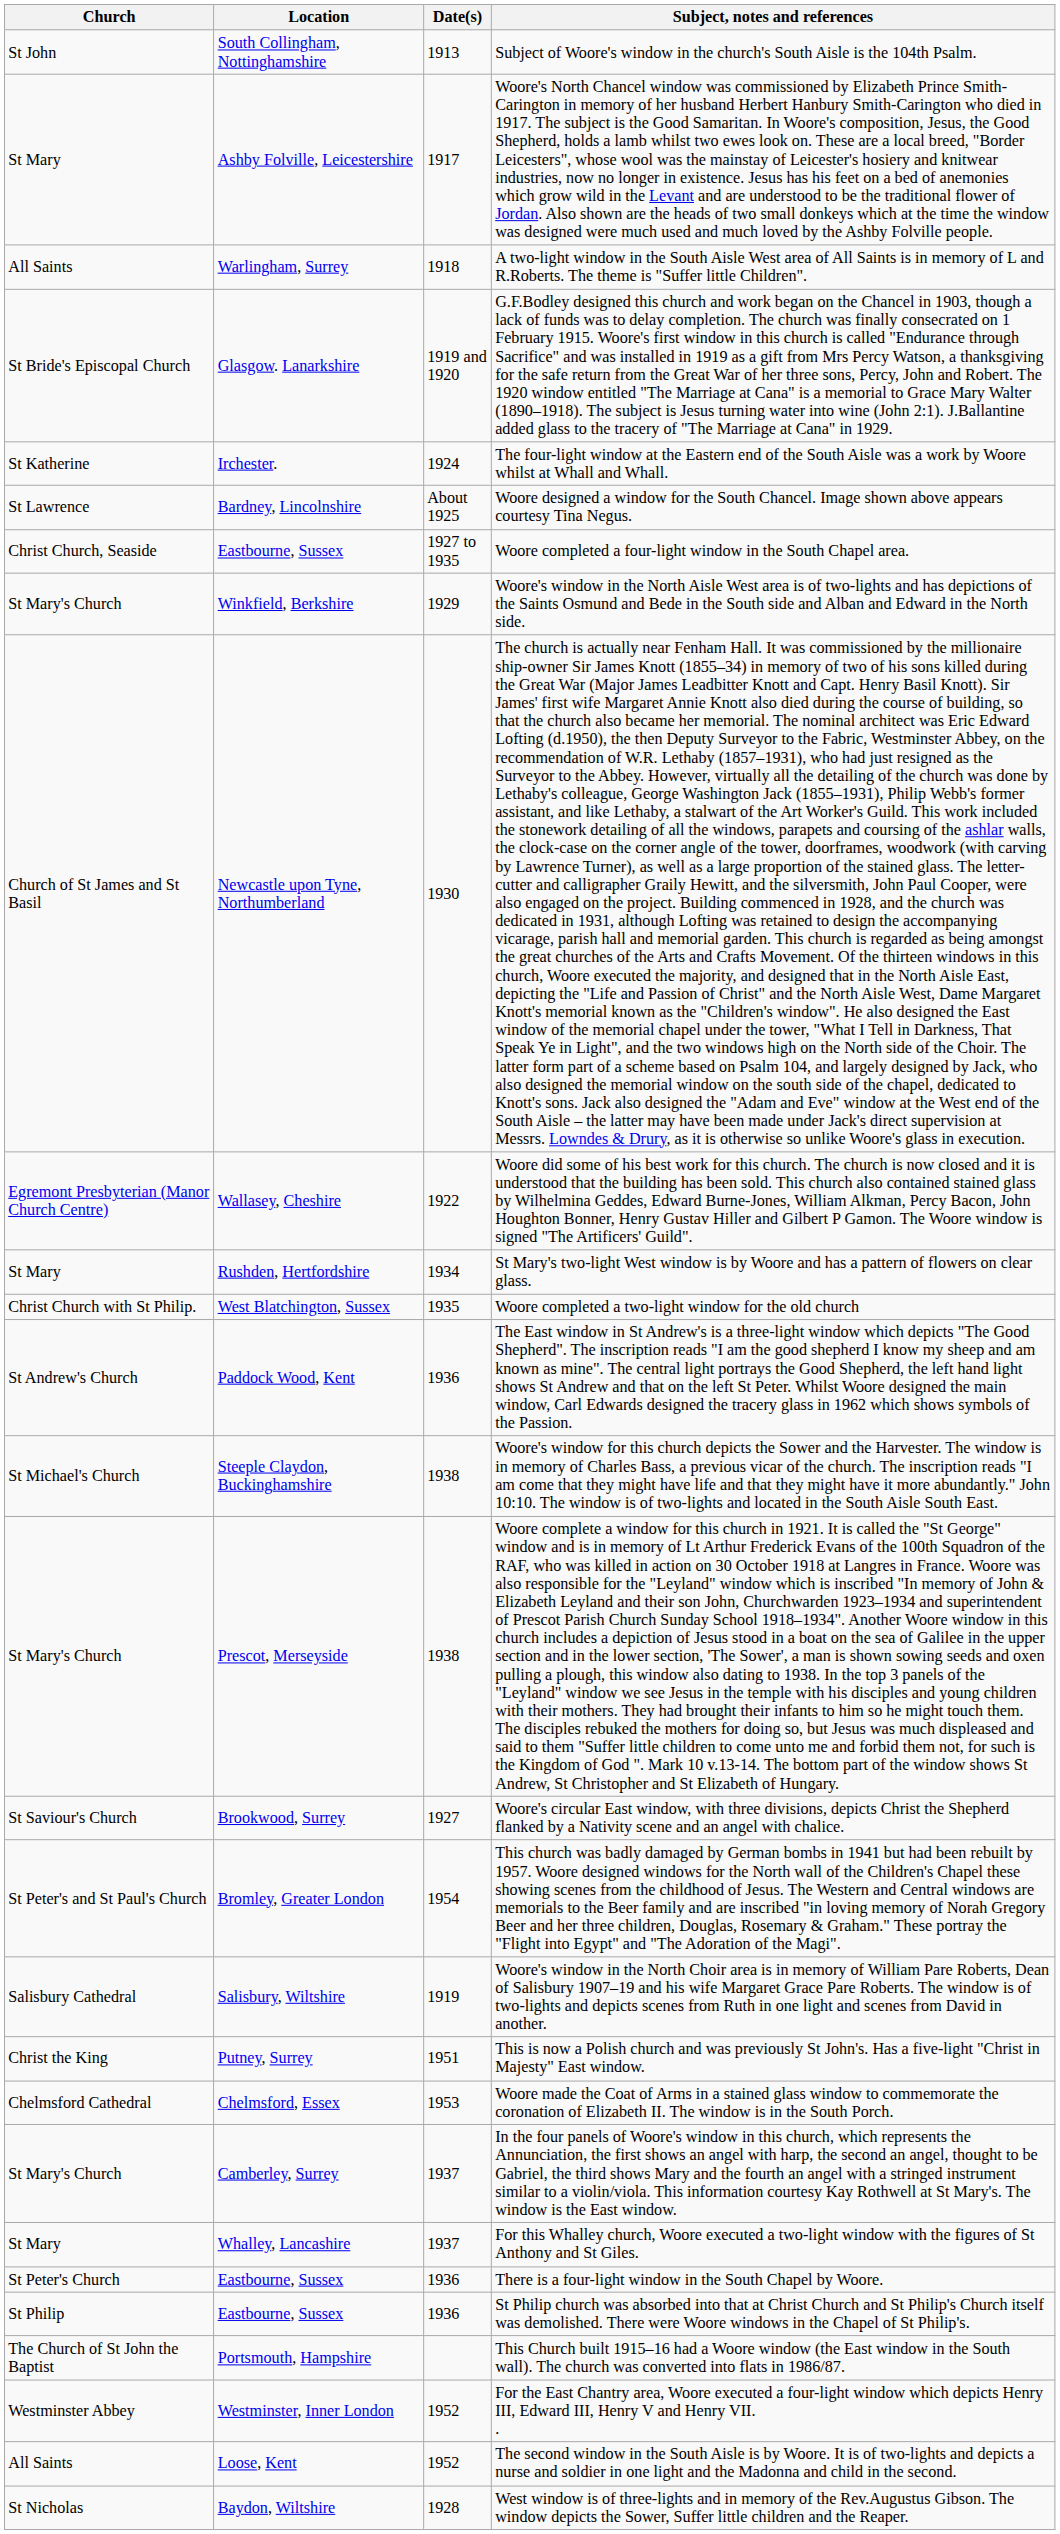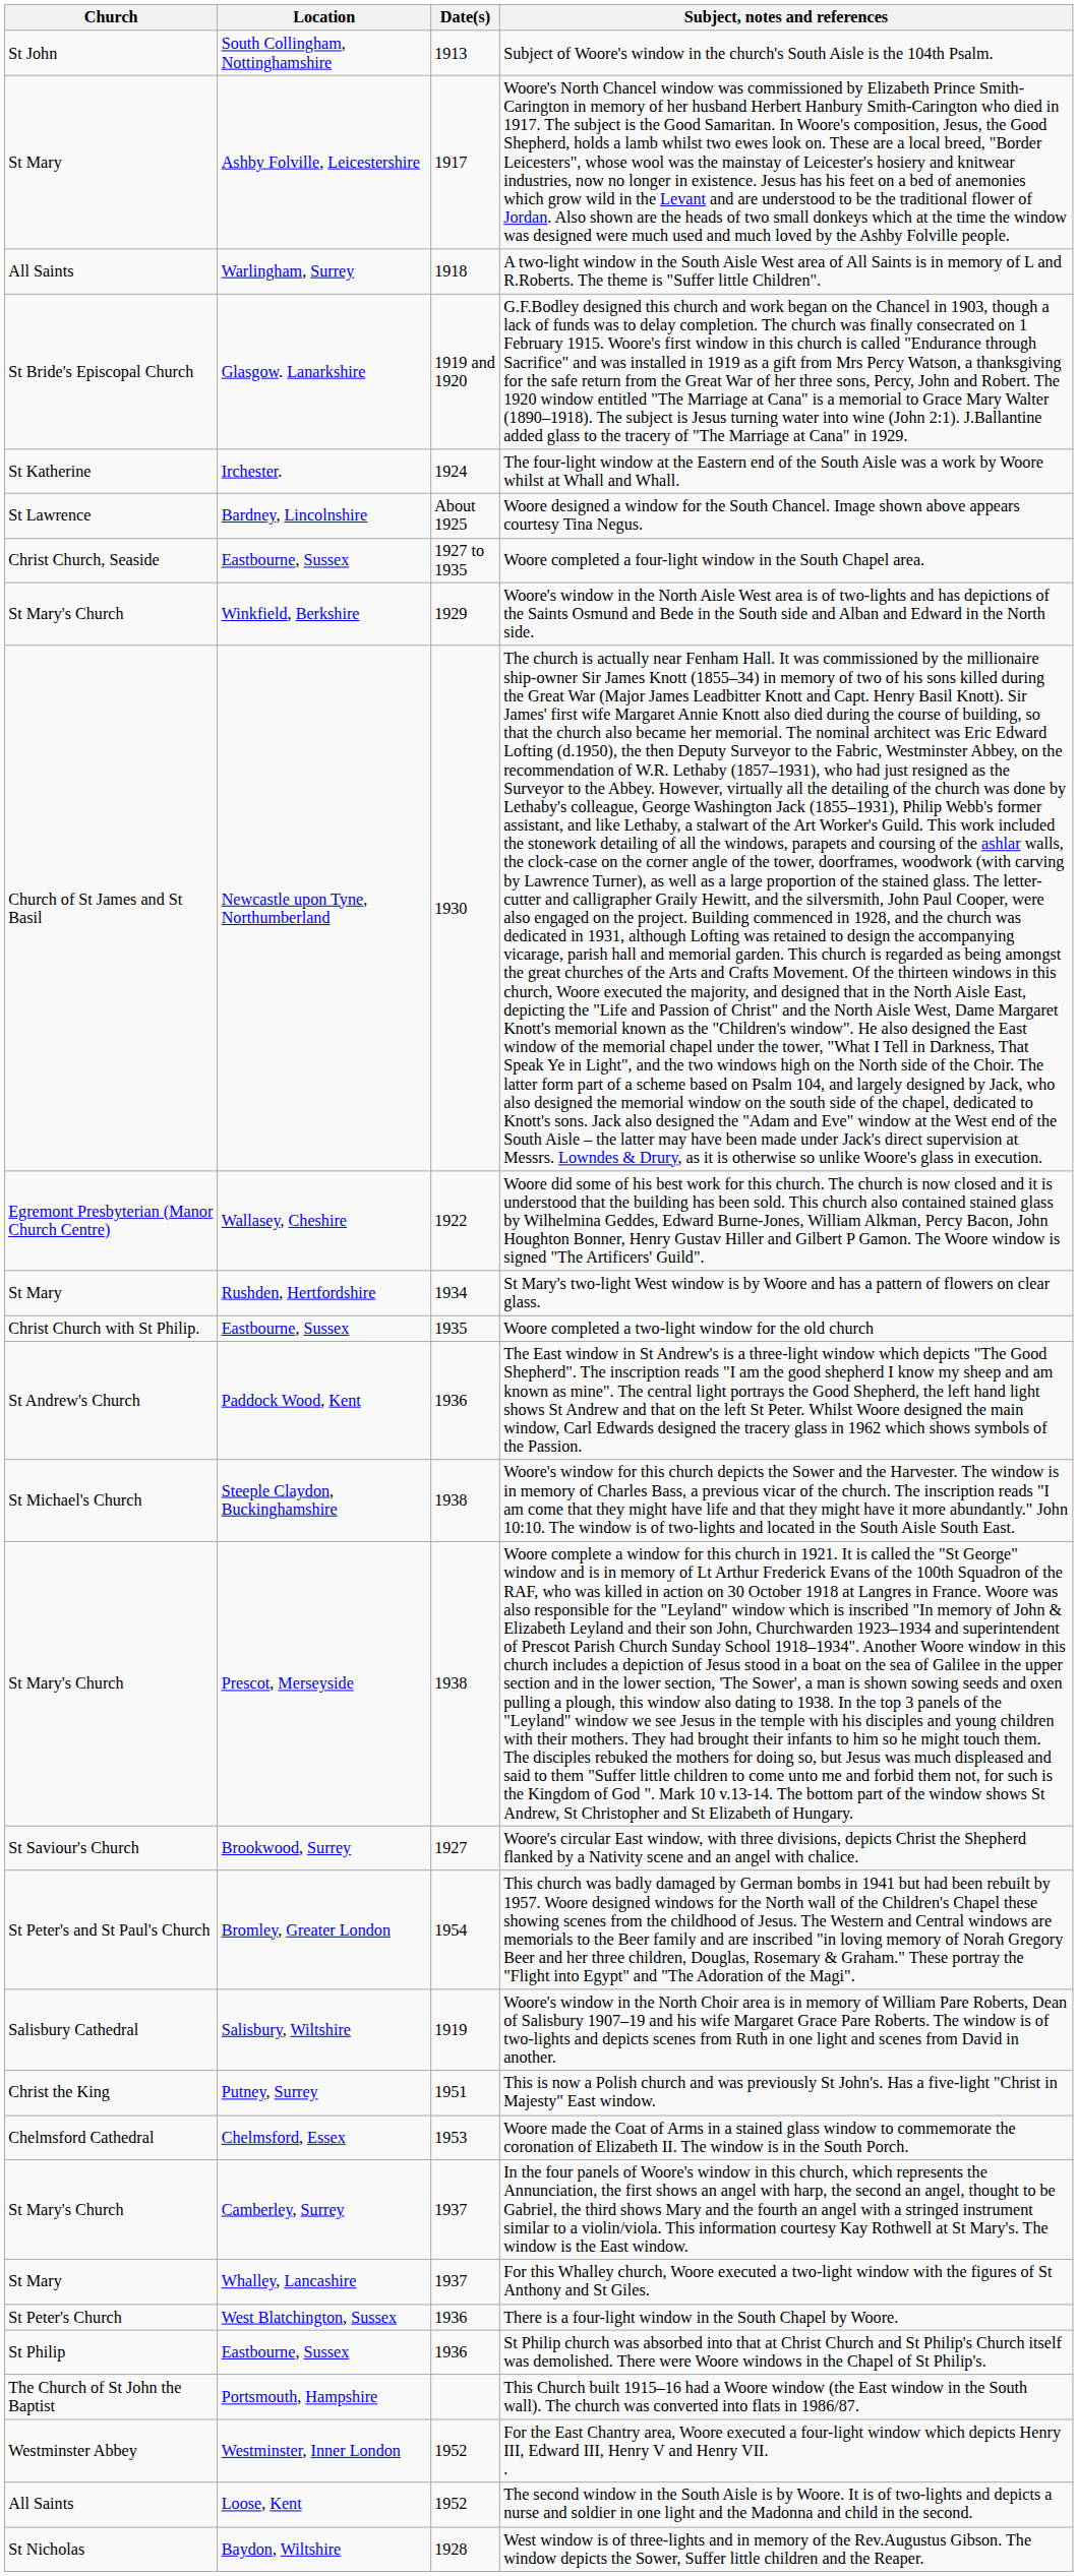Woore completed a two-light window for the old church | Location: West Blatchington, Sussex -> Eastbourne, Sussex
There is a four-light window in the South Chapel by Woore. | Location: Eastbourne, Sussex -> West Blatchington, Sussex
